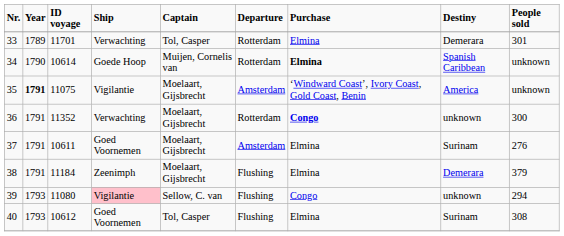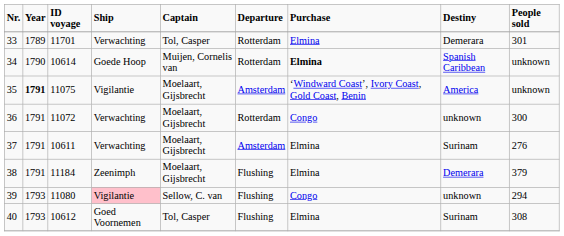36 | ID voyage: 11352 -> 11072
36 | Purchase: bold -> normal
37 | Ship: Goed Voornemen -> Verwachting
